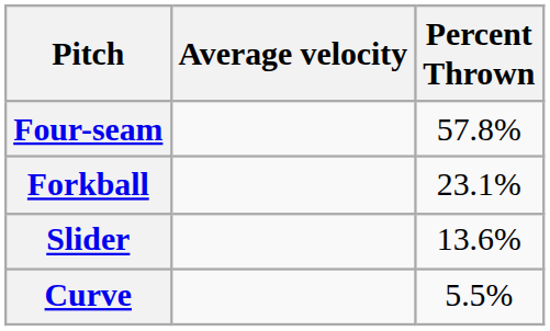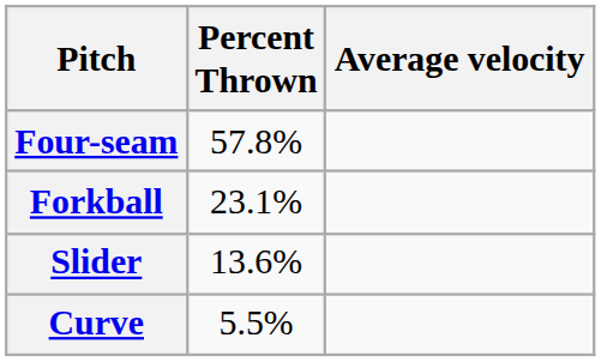columns swapped: Percent Thrown <-> Average velocity
